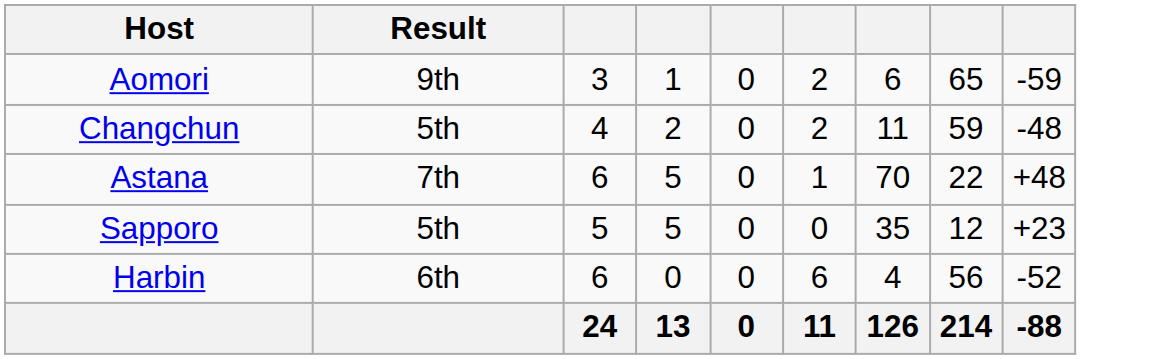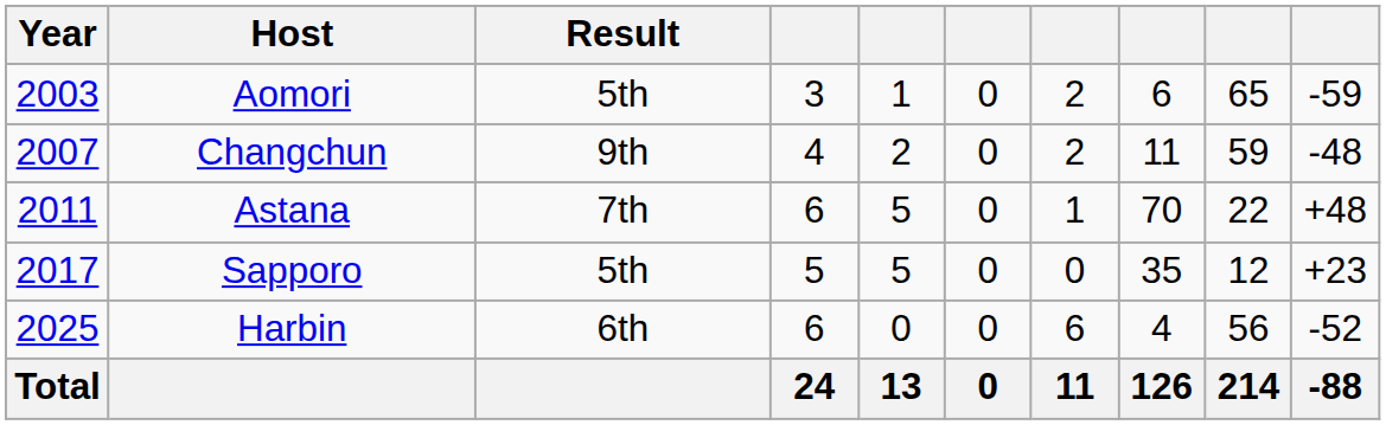+ column: Year | 2003 | 2007 | 2011 | 2017 | 2025 | Total
Aomori | Result: 9th -> 5th
Changchun | Result: 5th -> 9th
